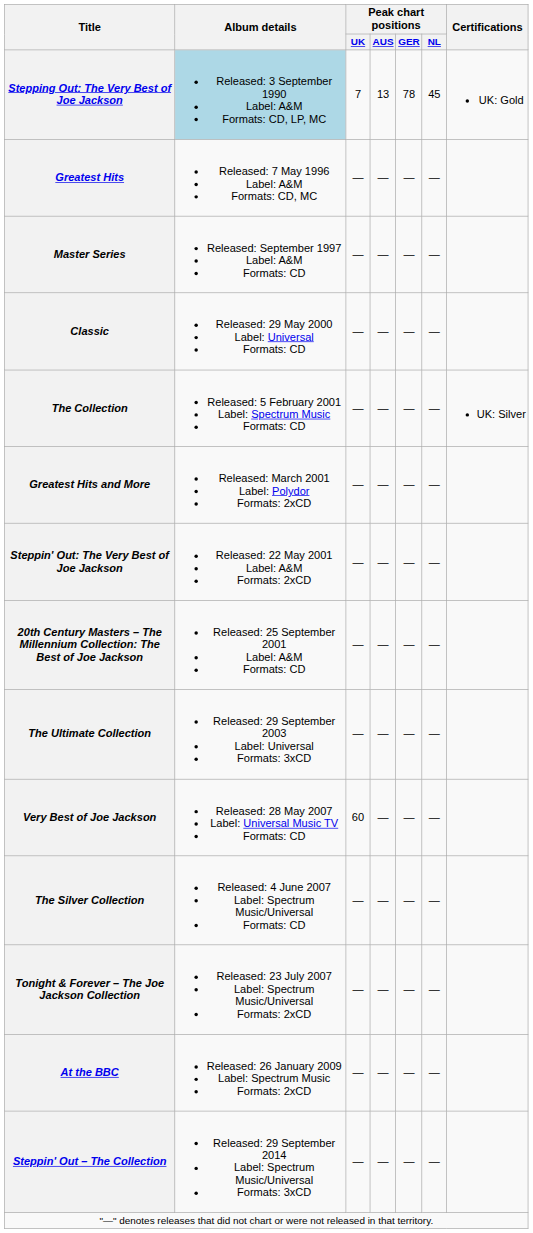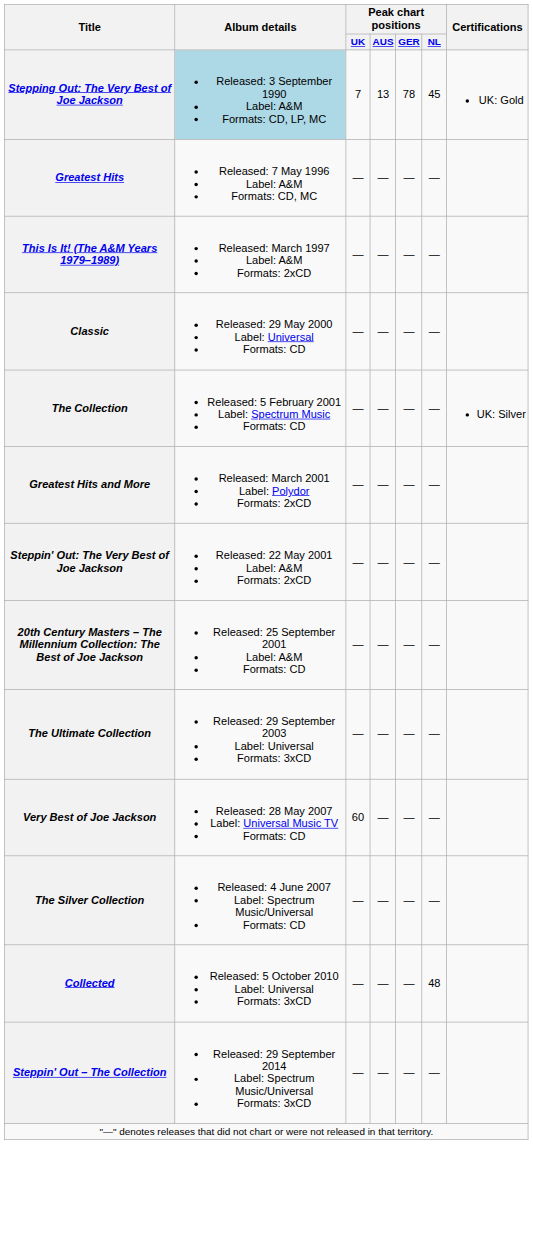+ row: This Is It! (The A&M Years 1979–1989) | Released: March 1997 Label: A&M Formats: 2xCD | — | — | — | —
- row: Master Series | Released: September 1997 Label: A&M Formats: CD | — | — | — | —
- row: Tonight & Forever – The Joe Jackson Collection | Released: 23 July 2007 Label: Spectrum Music/Universal Formats: 2xCD | — | — | — | —
- row: At the BBC | Released: 26 January 2009 Label: Spectrum Music Formats: 2xCD | — | — | — | —
+ row: Collected | Released: 5 October 2010 Label: Universal Formats: 3xCD | — | — | — | 48
